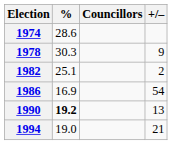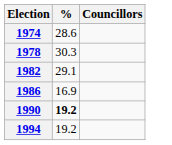- column: +/– | 9 | 2 | 54 | 13 | 21
1982 | %: 25.1 -> 29.1
1994 | %: 19.0 -> 19.2
